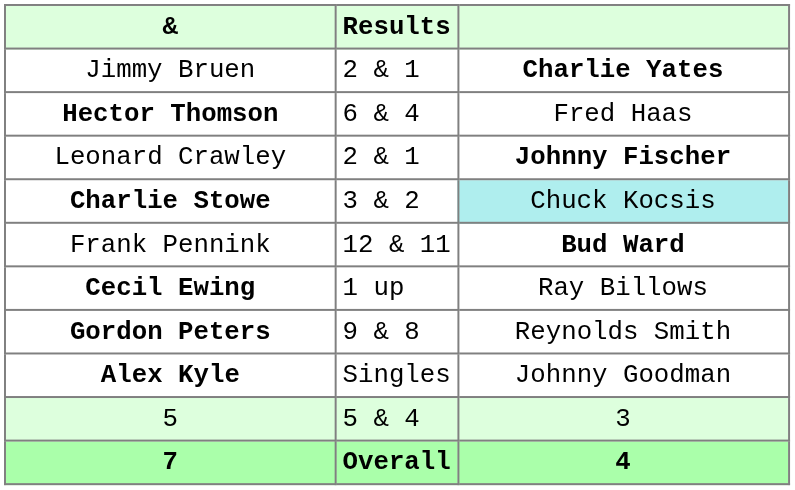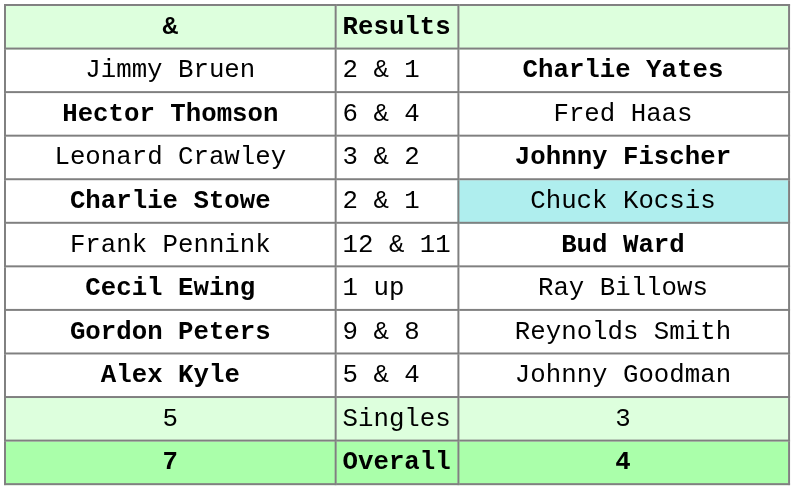Leonard Crawley | Results: 2 & 1 -> 3 & 2
Charlie Stowe | Results: 3 & 2 -> 2 & 1
Alex Kyle | Results: Singles -> 5 & 4
5 | Results: 5 & 4 -> Singles
